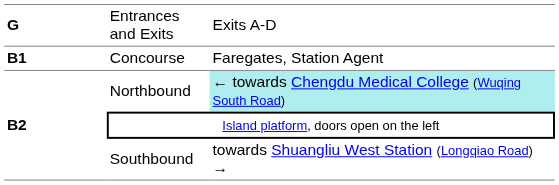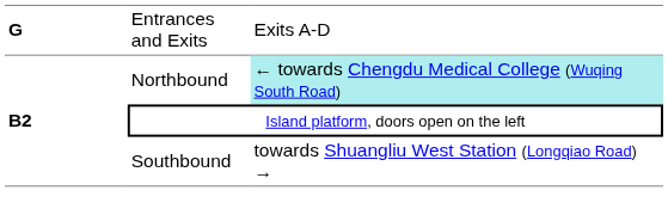- row: B1 | Concourse | Faregates, Station Agent
